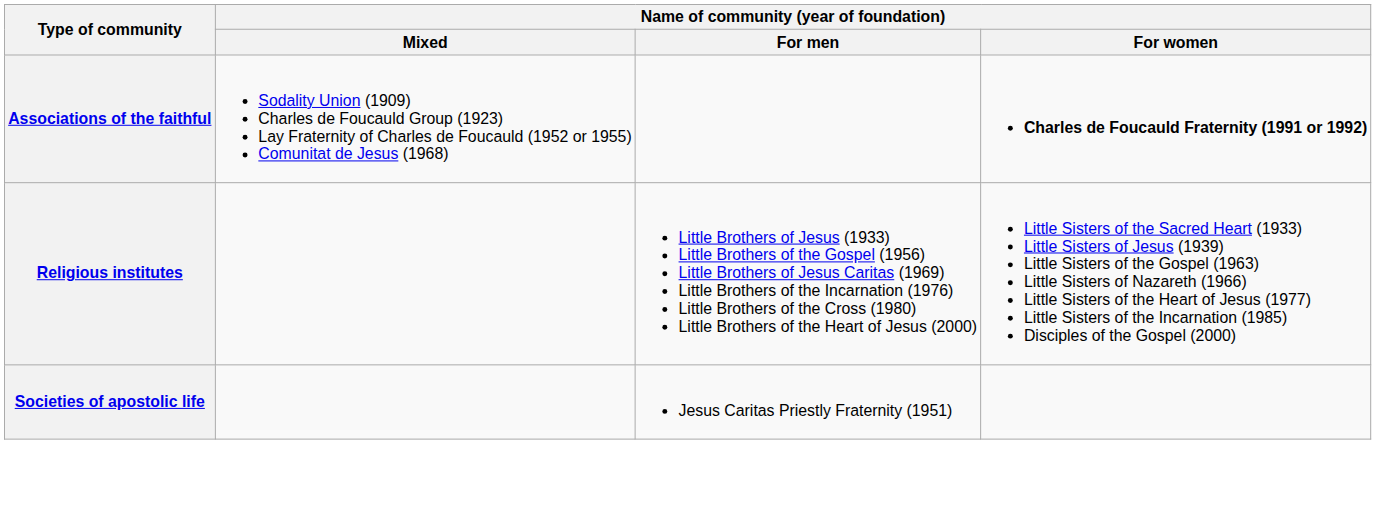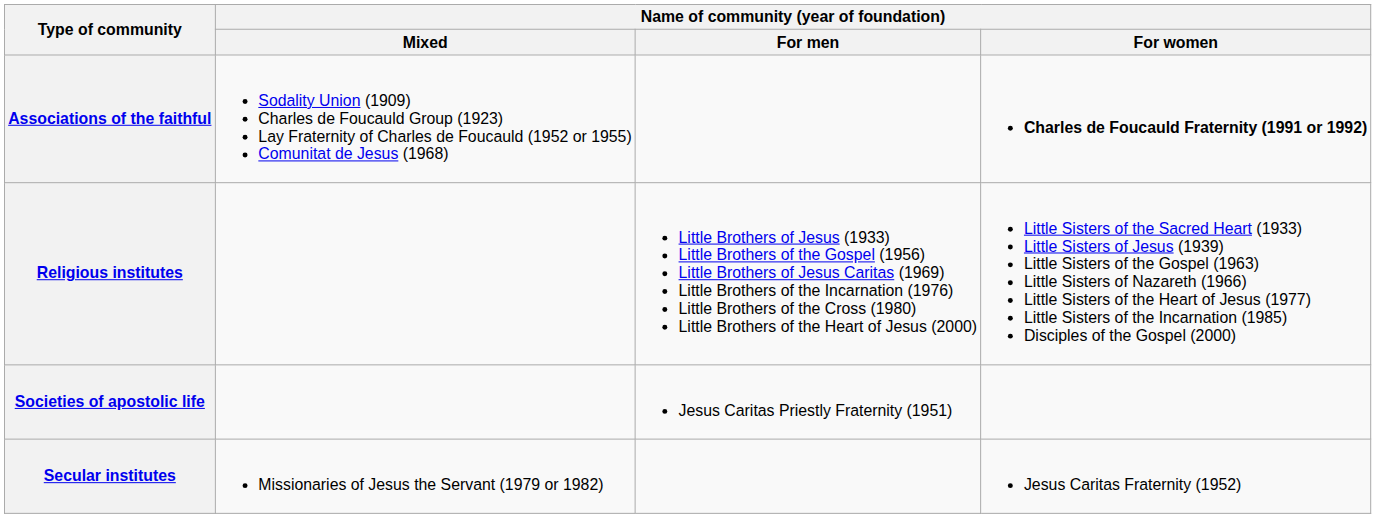+ row: Secular institutes | Missionaries of Jesus the Servant (1979 or 1982) | Jesus Caritas Fraternity (1952)
